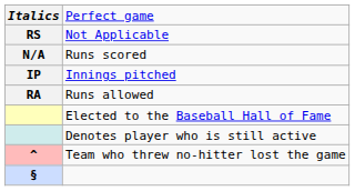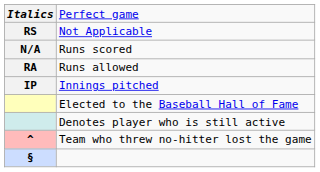rows swapped: Runs allowed <-> Innings pitched
